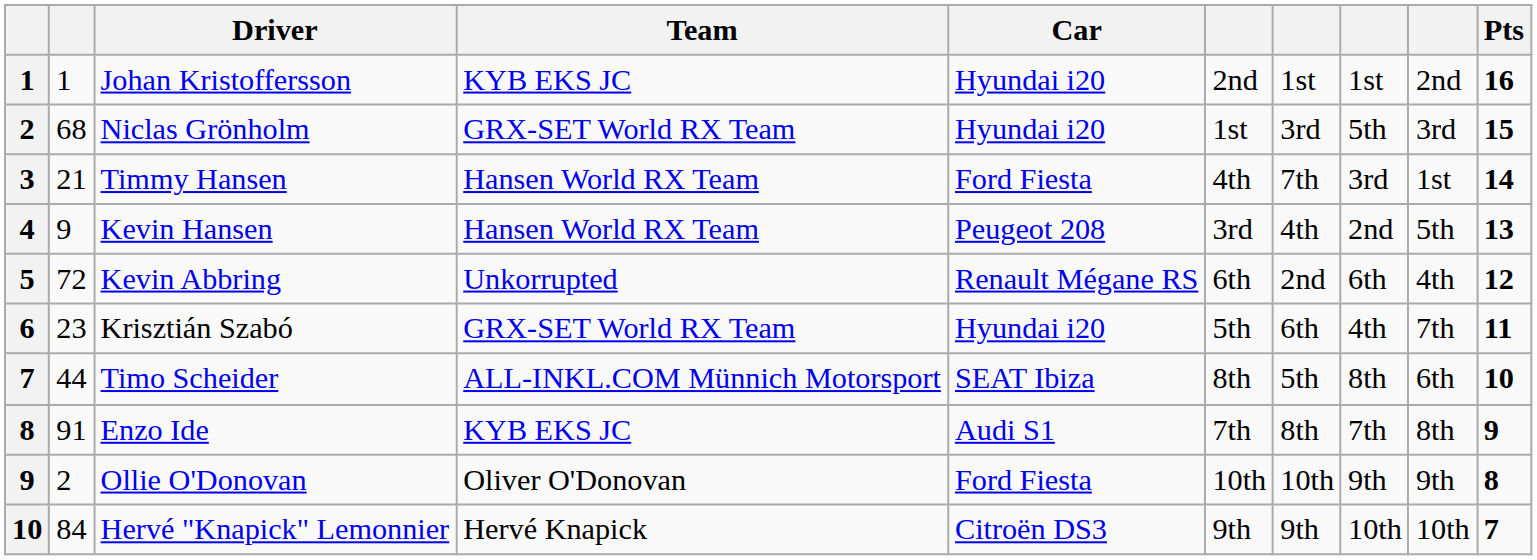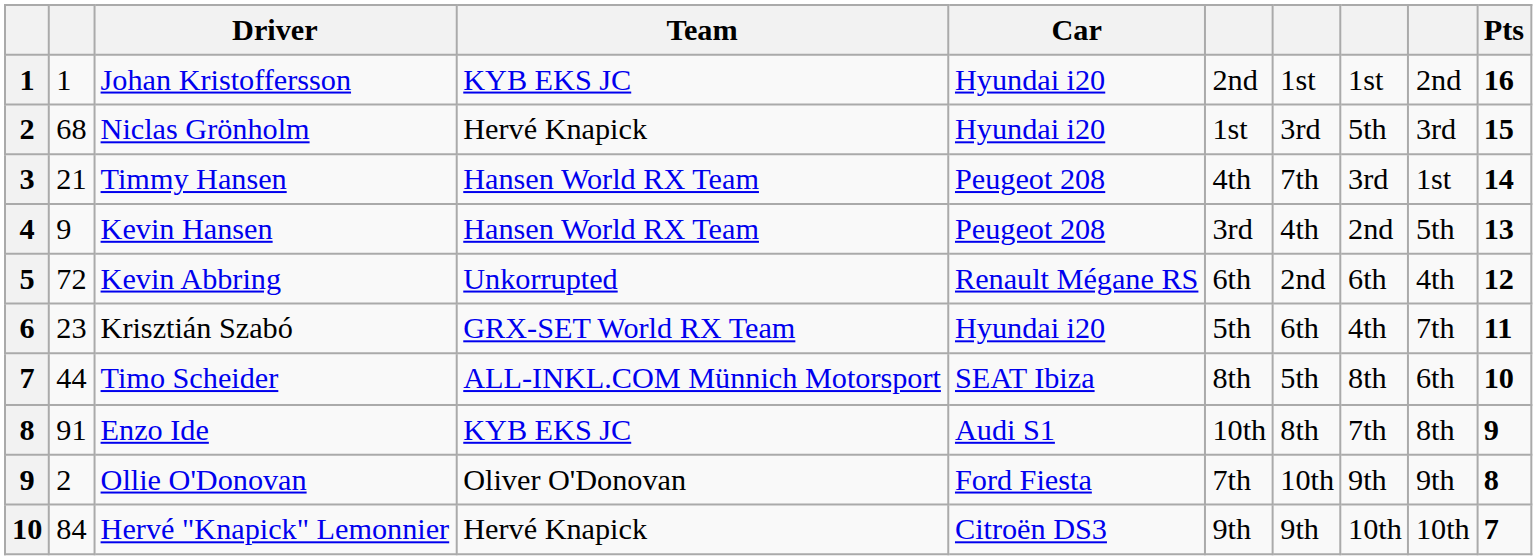Niclas Grönholm | Team: GRX-SET World RX Team -> Hervé Knapick
Timmy Hansen | Car: Ford Fiesta -> Peugeot 208
Enzo Ide | column 6: 7th -> 10th
Ollie O'Donovan | column 6: 10th -> 7th
